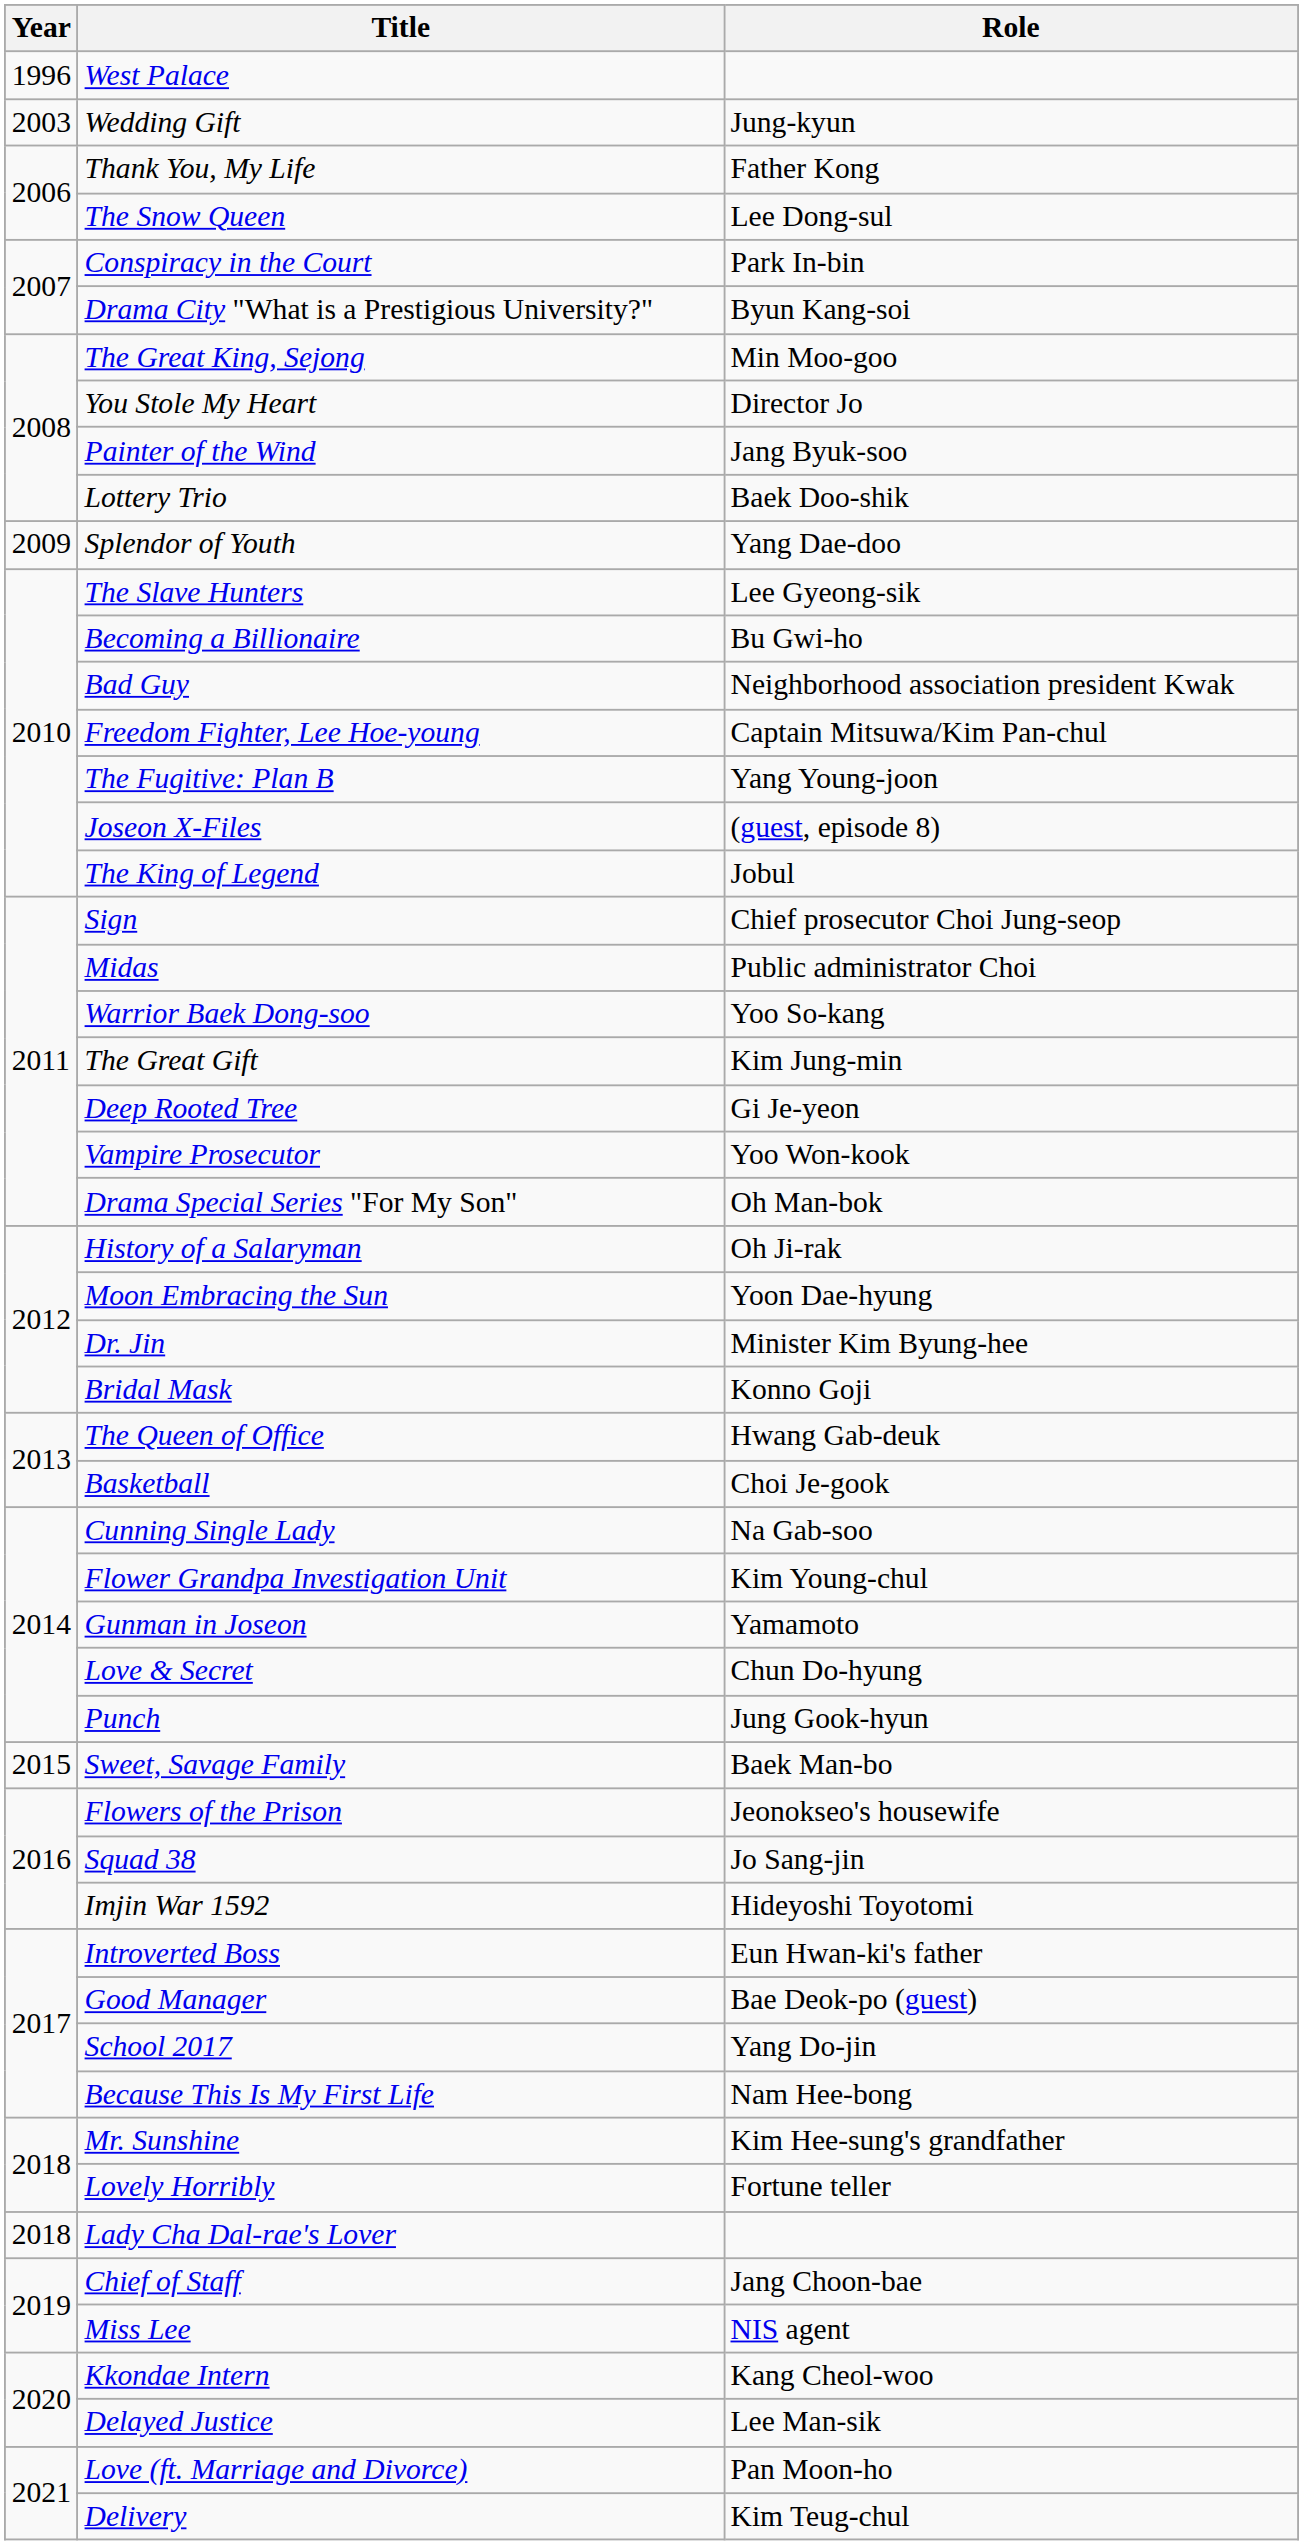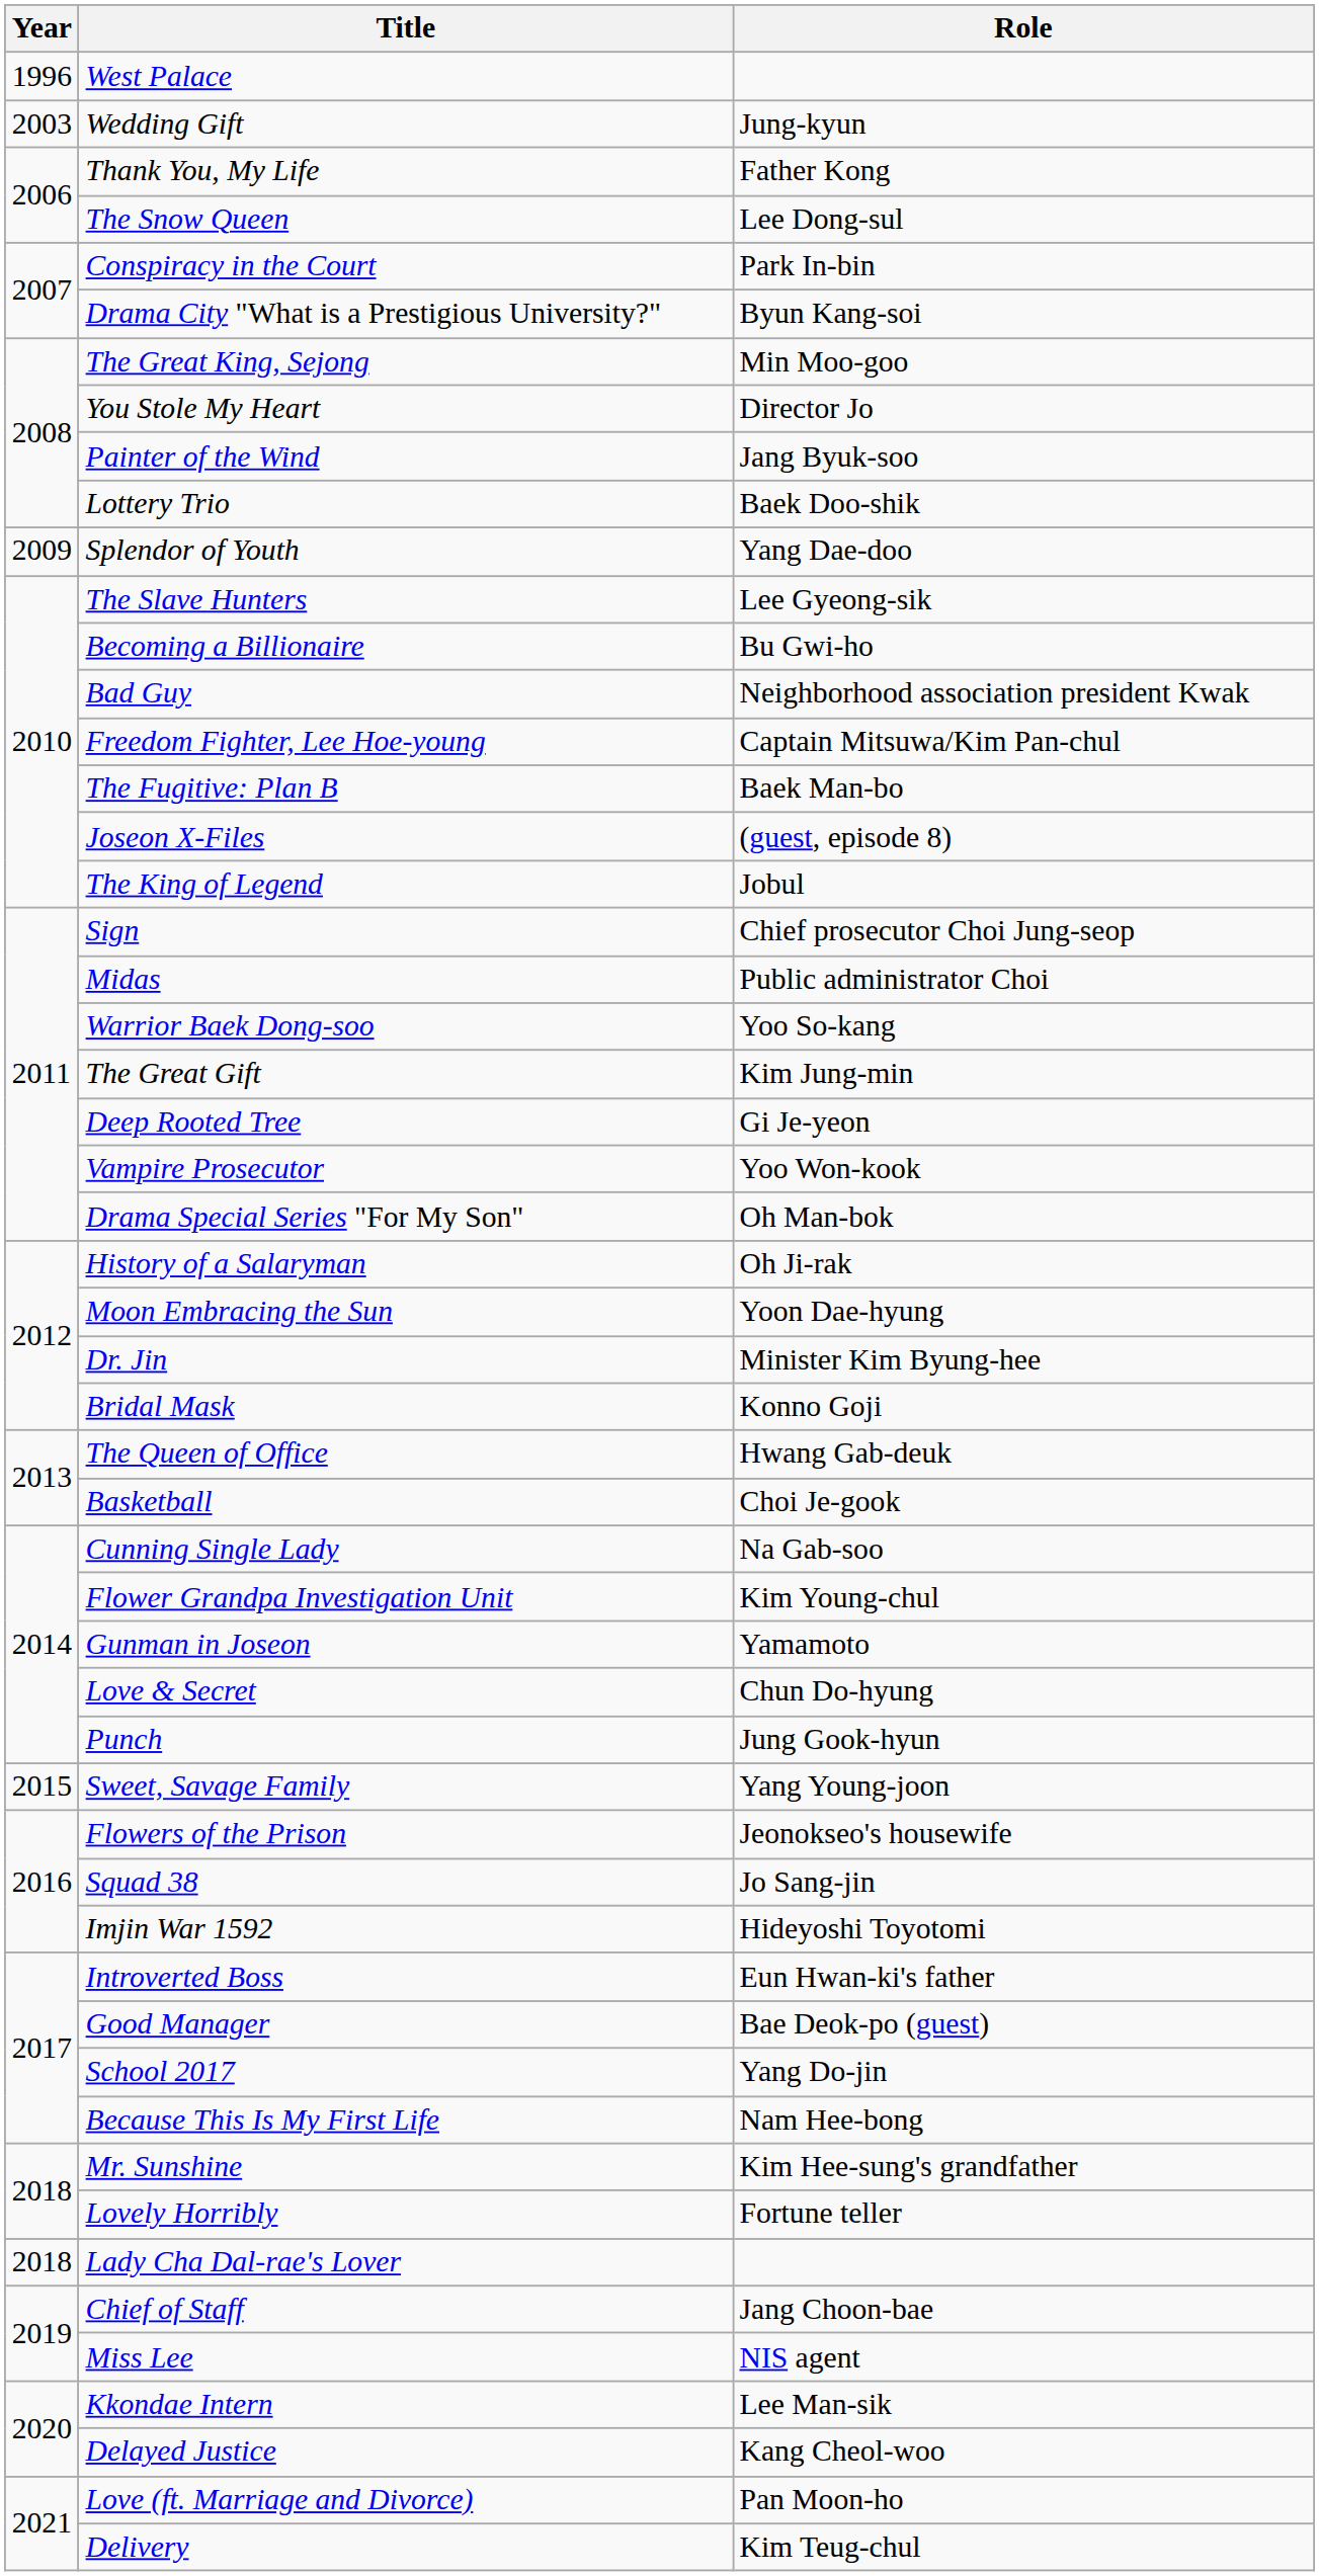The Fugitive: Plan B | Role: Yang Young-joon -> Baek Man-bo
Sweet, Savage Family | Role: Baek Man-bo -> Yang Young-joon
Kkondae Intern | Role: Kang Cheol-woo -> Lee Man-sik
Delayed Justice | Role: Lee Man-sik -> Kang Cheol-woo
